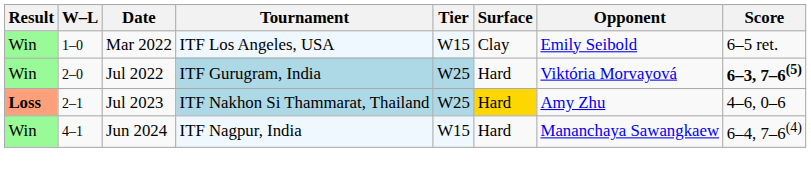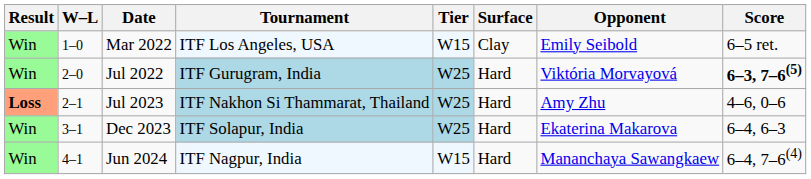Jul 2023 | Surface: gold background -> no background
+ row: Win | 3–1 | Dec 2023 | ITF Solapur, India | W25 | Hard | Ekaterina Makarova | 6–4, 6–3
